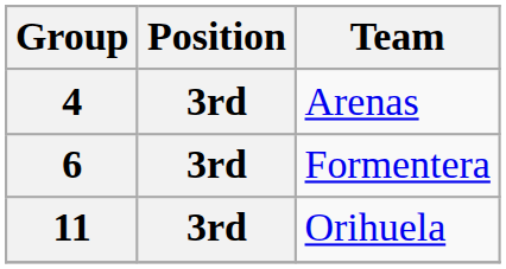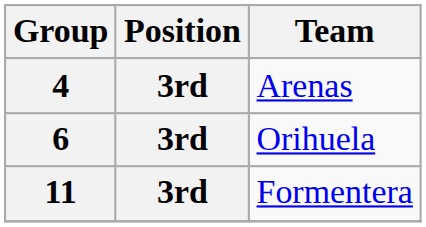6 | Team: Formentera -> Orihuela
11 | Team: Orihuela -> Formentera
